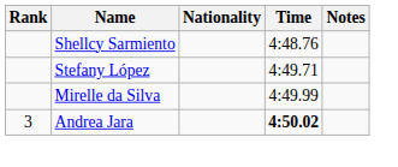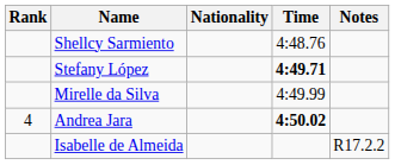Stefany López | Time: normal -> bold
Andrea Jara | Rank: 3 -> 4
+ row: Isabelle de Almeida | R17.2.2
